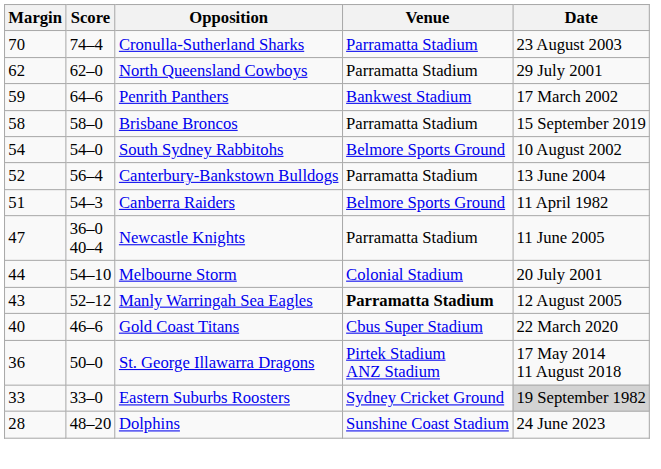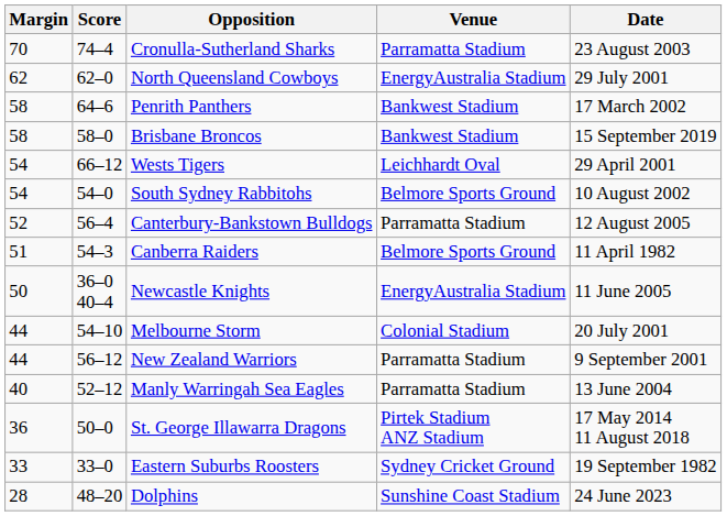North Queensland Cowboys | Venue: Parramatta Stadium -> EnergyAustralia Stadium
Penrith Panthers | Margin: 59 -> 58
Brisbane Broncos | Venue: Parramatta Stadium -> Bankwest Stadium
+ row: 54 | 66–12 | Wests Tigers | Leichhardt Oval | 29 April 2001
Canterbury-Bankstown Bulldogs | Date: 13 June 2004 -> 12 August 2005
Newcastle Knights | Margin: 47 -> 50
Newcastle Knights | Venue: Parramatta Stadium -> EnergyAustralia Stadium
+ row: 44 | 56–12 | New Zealand Warriors | Parramatta Stadium | 9 September 2001
Manly Warringah Sea Eagles | Margin: 43 -> 40
Manly Warringah Sea Eagles | Venue: bold -> normal
Manly Warringah Sea Eagles | Date: 12 August 2005 -> 13 June 2004
- row: 40 | 46–6 | Gold Coast Titans | Cbus Super Stadium | 22 March 2020
Eastern Suburbs Roosters | Date: lightgrey background -> no background
